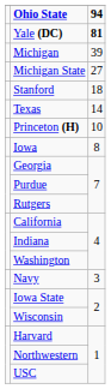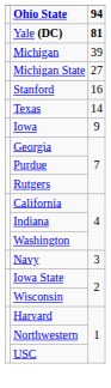Stanford | 94: 18 -> 16
- row: Princeton (H) | 10
Iowa | 94: 8 -> 9
